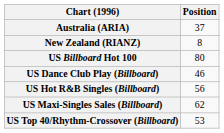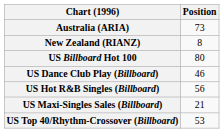Australia (ARIA) | Position: 37 -> 73
US Maxi-Singles Sales (Billboard) | Position: 62 -> 21
